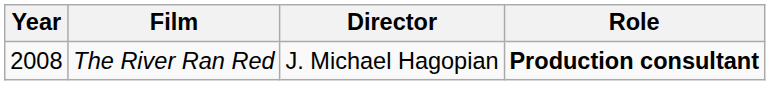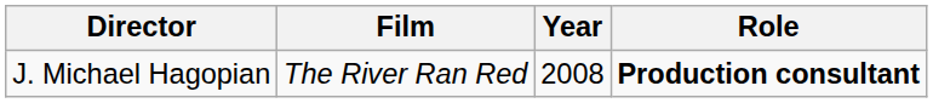columns swapped: Year <-> Director
